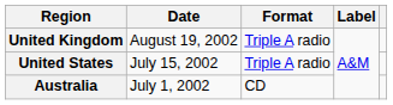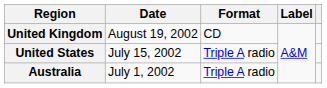United Kingdom | Format: Triple A radio -> CD
Australia | Format: CD -> Triple A radio
